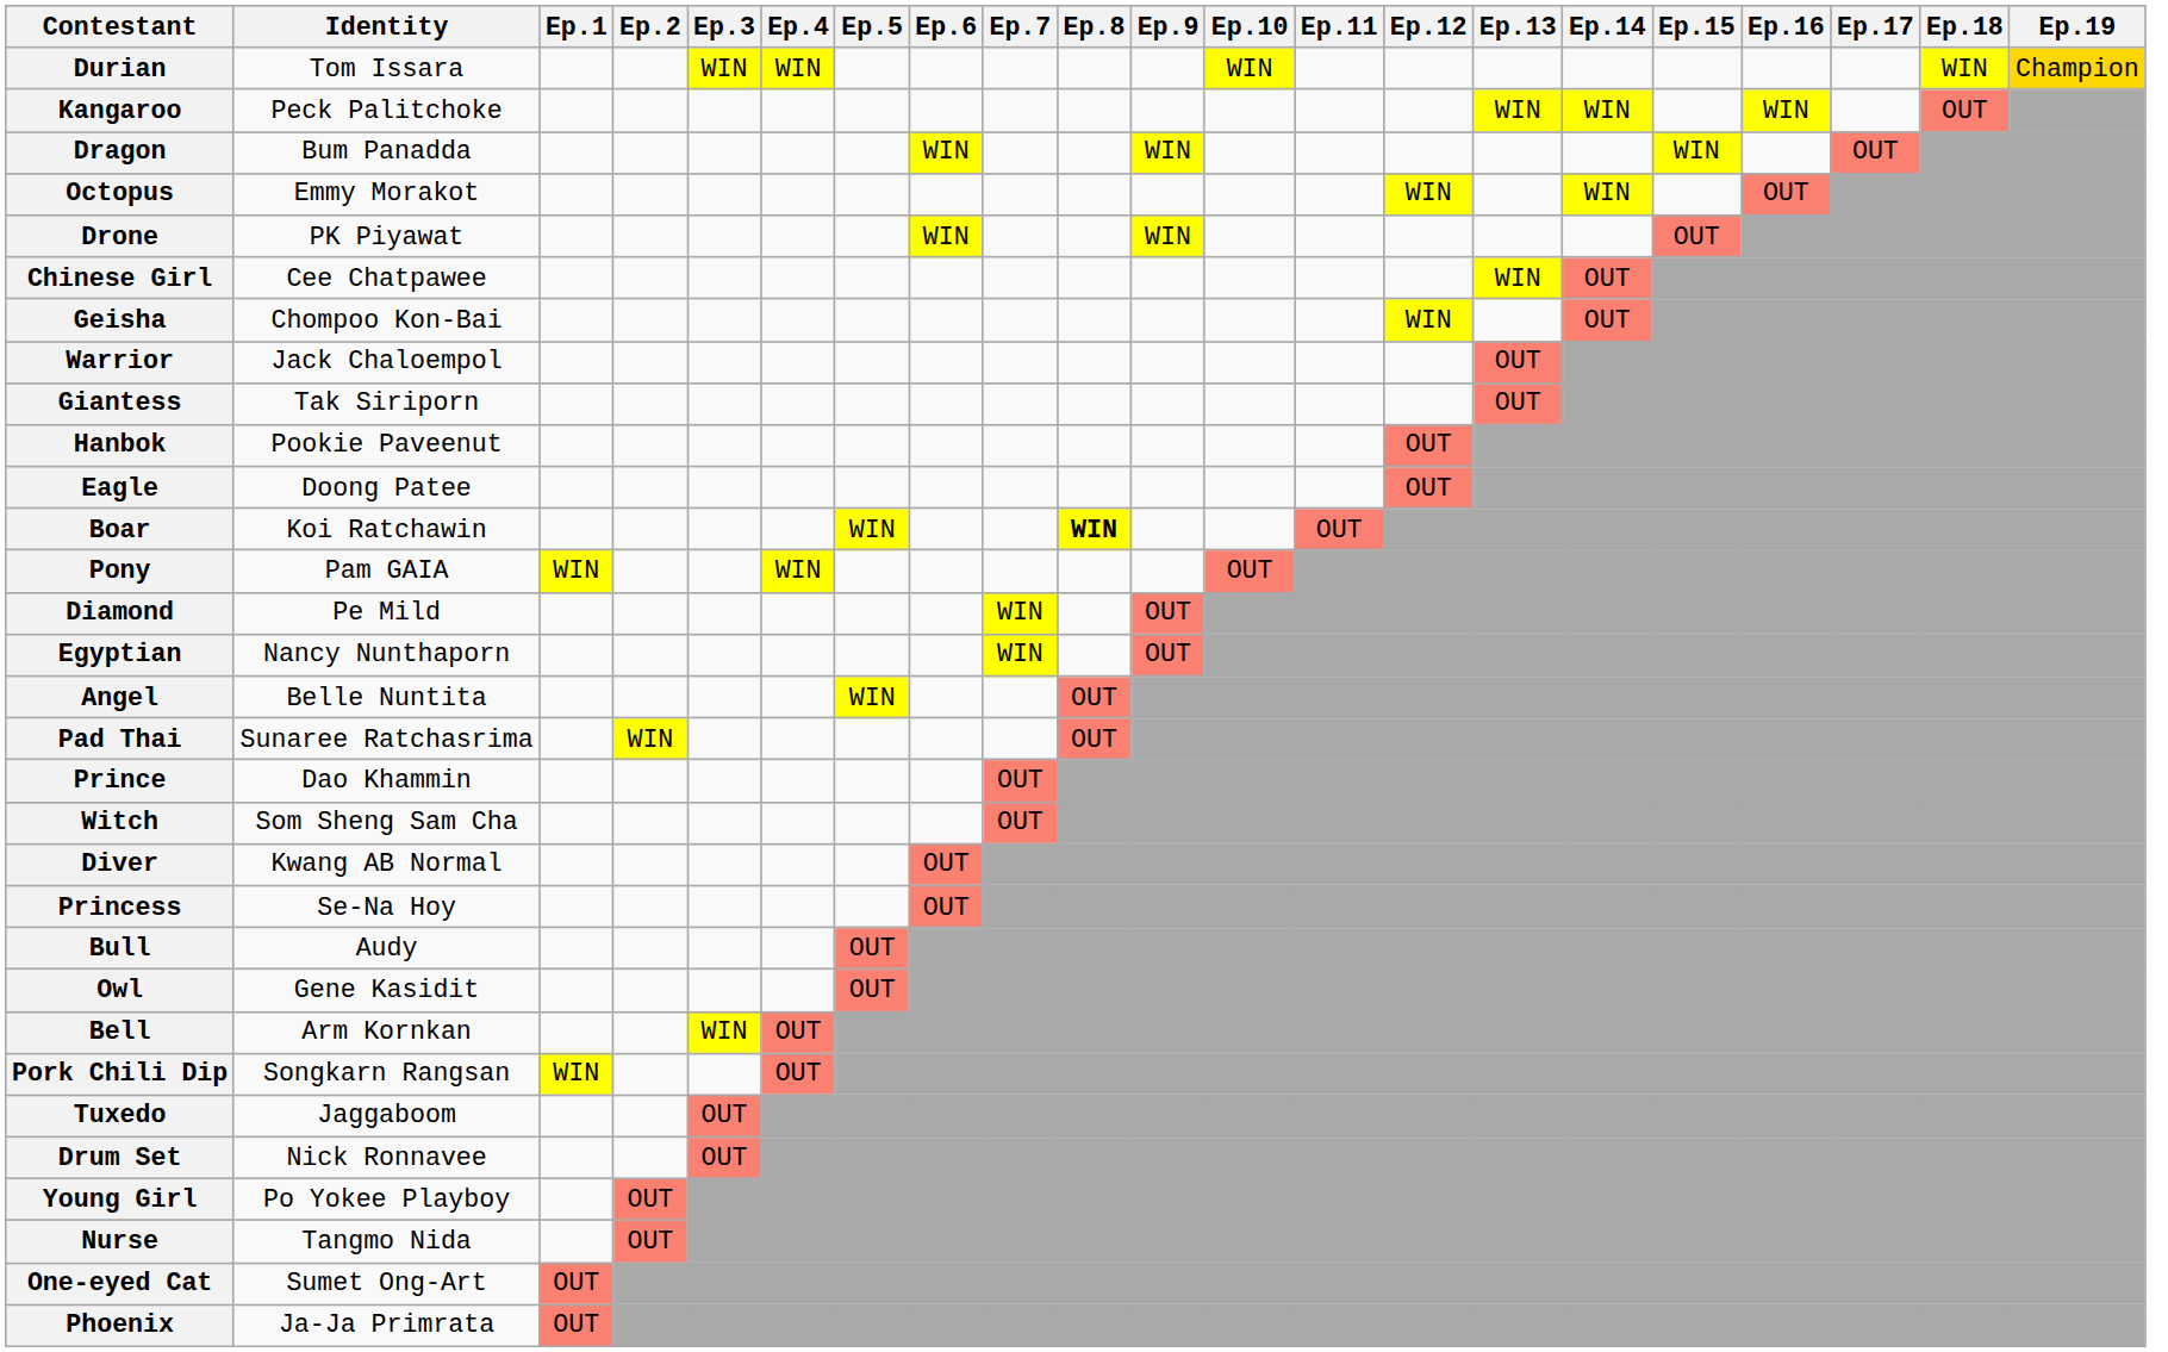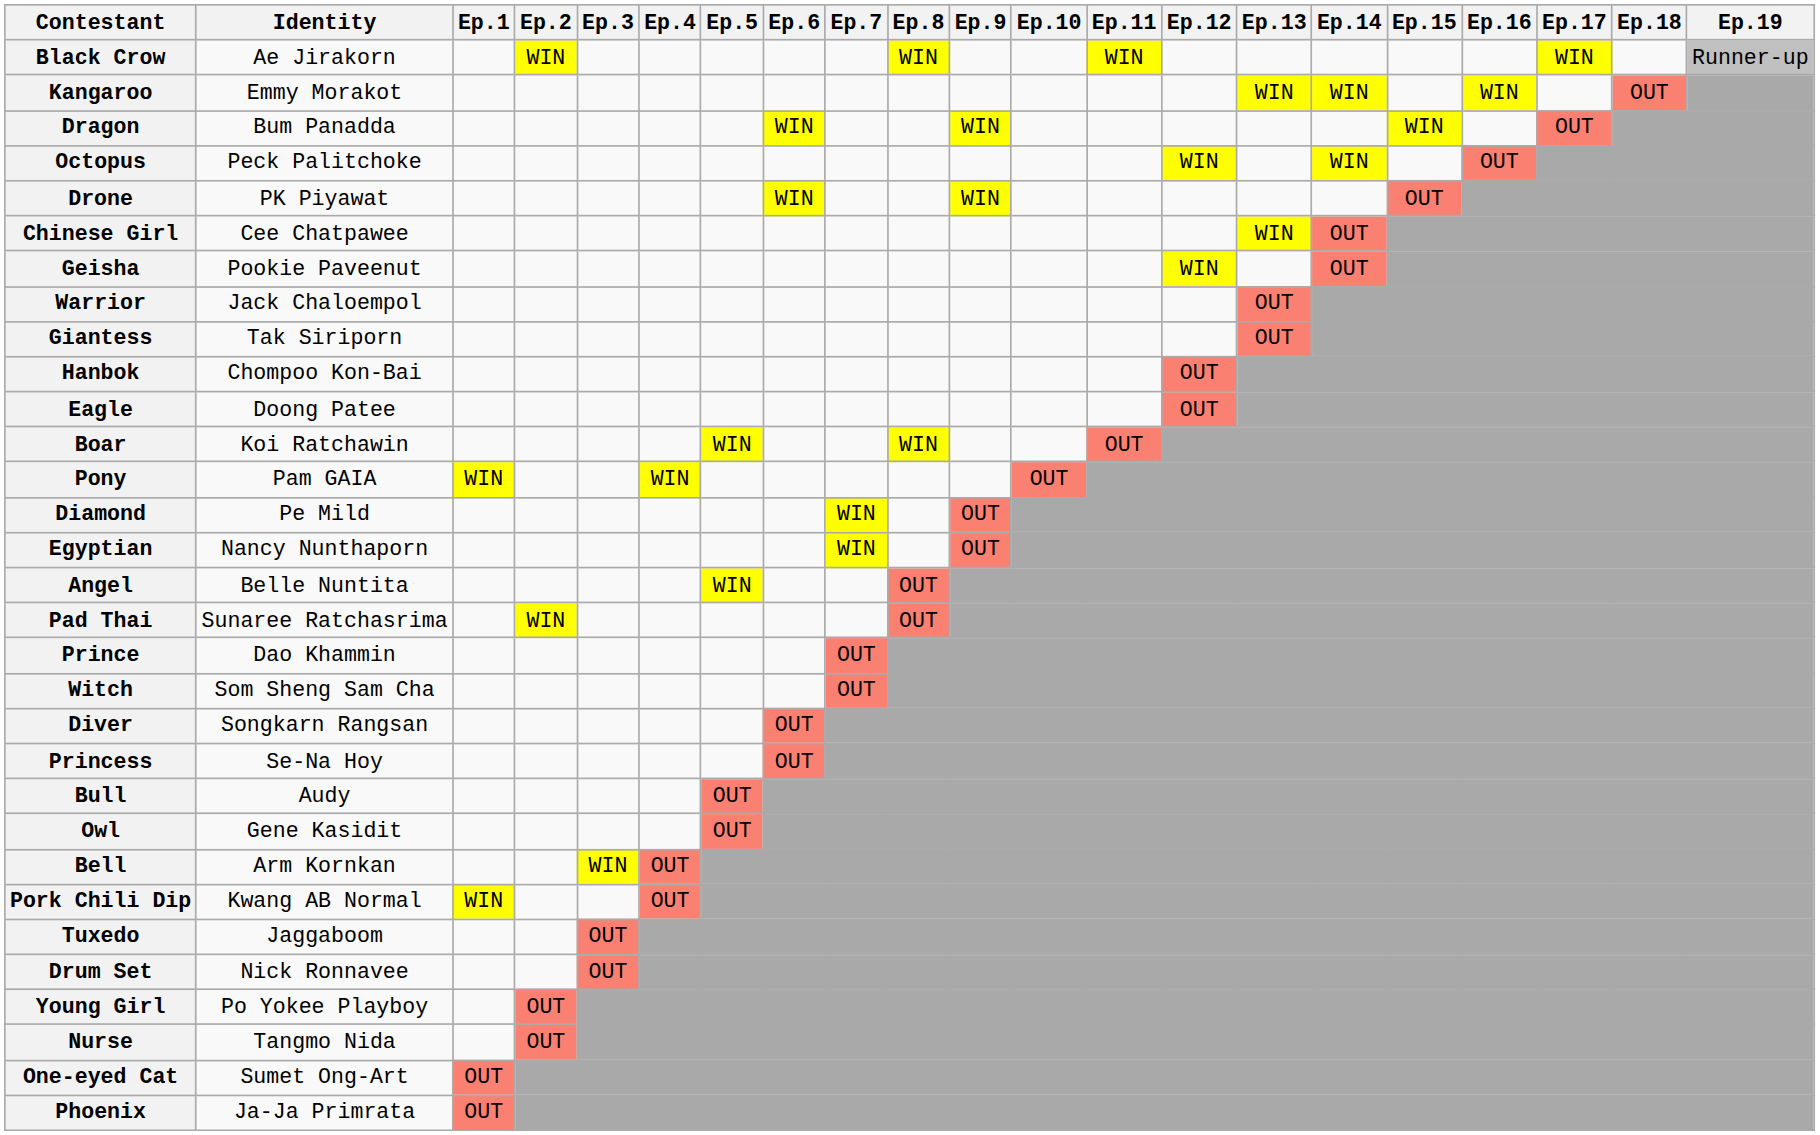- row: Durian | Tom Issara | WIN | WIN | WIN | WIN | Champion
+ row: Black Crow | Ae Jirakorn | WIN | WIN | WIN | WIN | Runner-up
Kangaroo | Identity: Peck Palitchoke -> Emmy Morakot
Octopus | Identity: Emmy Morakot -> Peck Palitchoke
Geisha | Identity: Chompoo Kon-Bai -> Pookie Paveenut
Hanbok | Identity: Pookie Paveenut -> Chompoo Kon-Bai
Boar | Ep.8: bold -> normal
Diver | Identity: Kwang AB Normal -> Songkarn Rangsan
Pork Chili Dip | Identity: Songkarn Rangsan -> Kwang AB Normal
